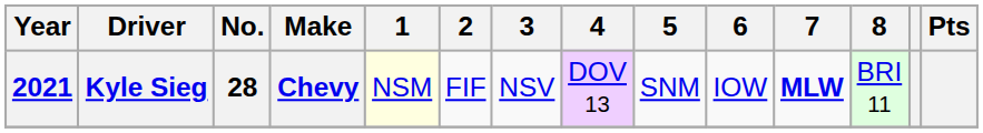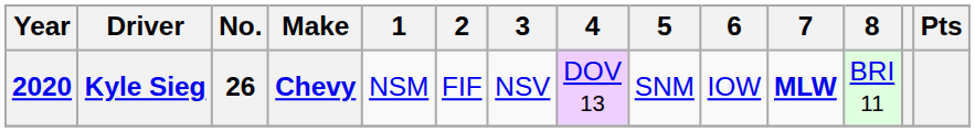Kyle Sieg | Year: 2021 -> 2020
Kyle Sieg | No.: 28 -> 26
Kyle Sieg | 1: lightyellow background -> no background
